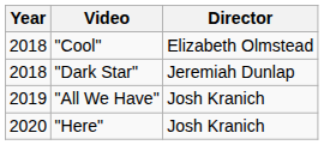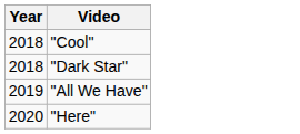- column: Director | Elizabeth Olmstead | Jeremiah Dunlap | Josh Kranich | Josh Kranich
